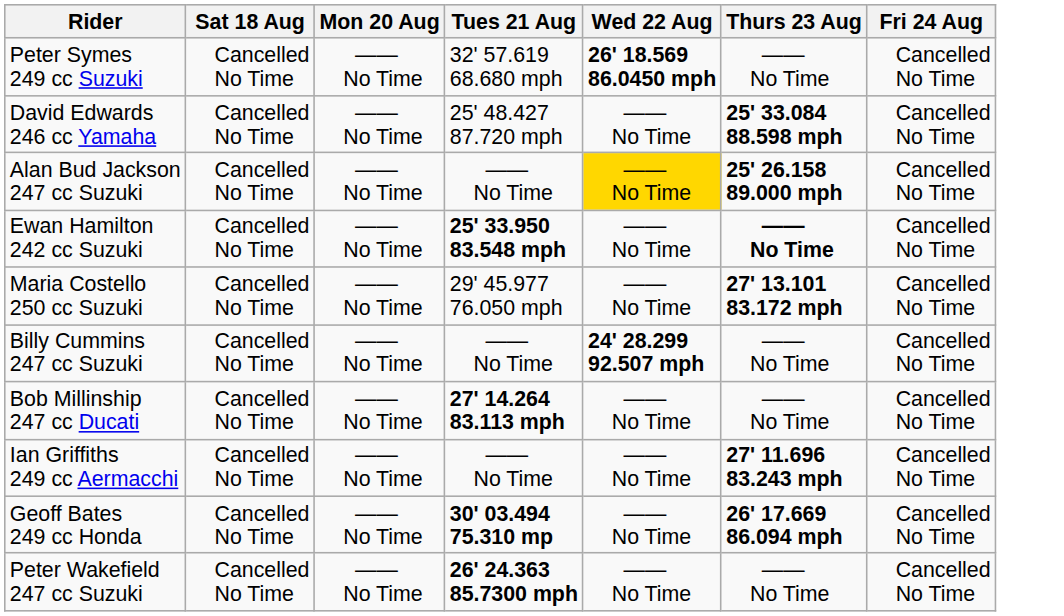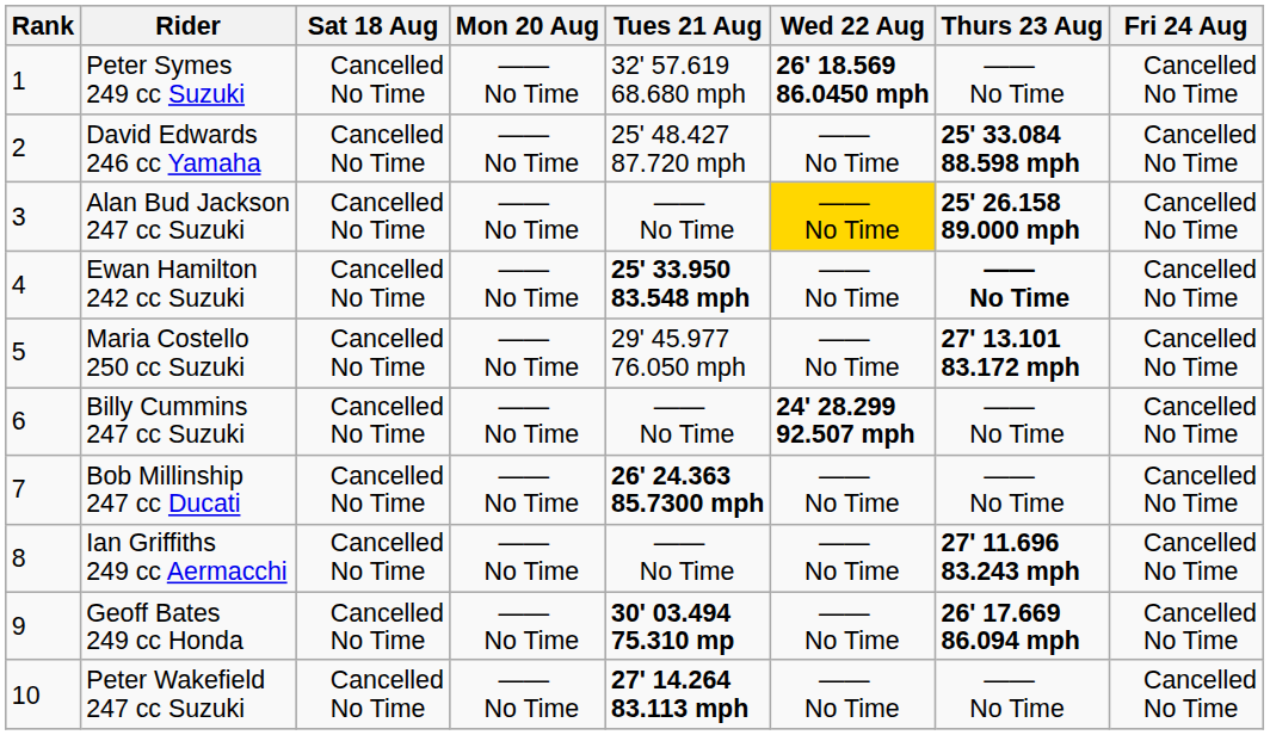+ column: Rank | 1 | 2 | 3 | 4 | 5 | 6 | 7 | 8 | 9 | 10
Bob Millinship 247 cc Ducati | Tues 21 Aug: 27' 14.264 83.113 mph -> 26' 24.363 85.7300 mph
Peter Wakefield 247 cc Suzuki | Tues 21 Aug: 26' 24.363 85.7300 mph -> 27' 14.264 83.113 mph
